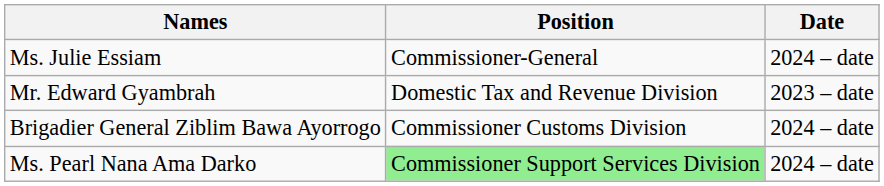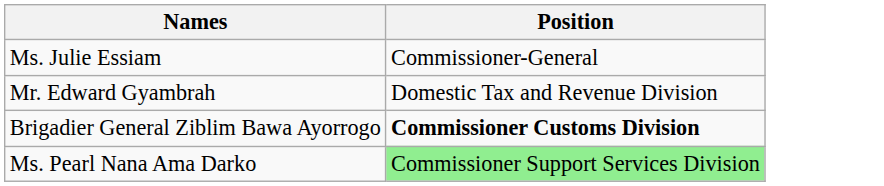- column: Date | 2024 – date | 2023 – date | 2024 – date | 2024 – date
Brigadier General Ziblim Bawa Ayorrogo | Position: normal -> bold
